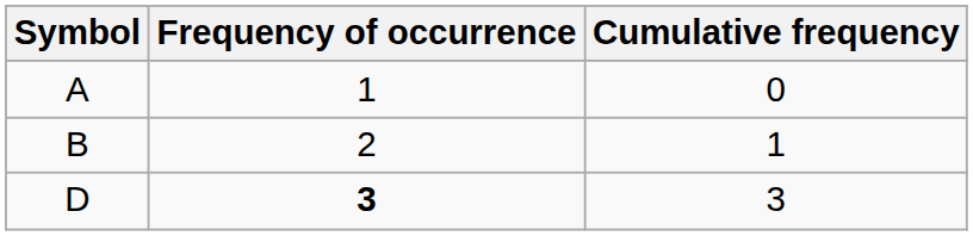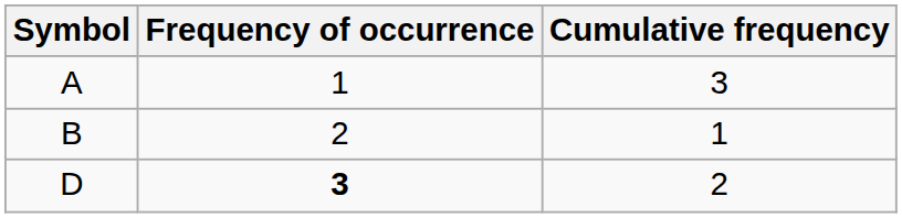A | Cumulative frequency: 0 -> 3
D | Cumulative frequency: 3 -> 2
